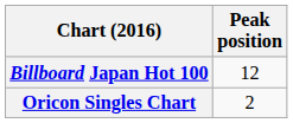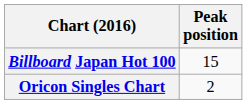Billboard Japan Hot 100 | Peak position: 12 -> 15
